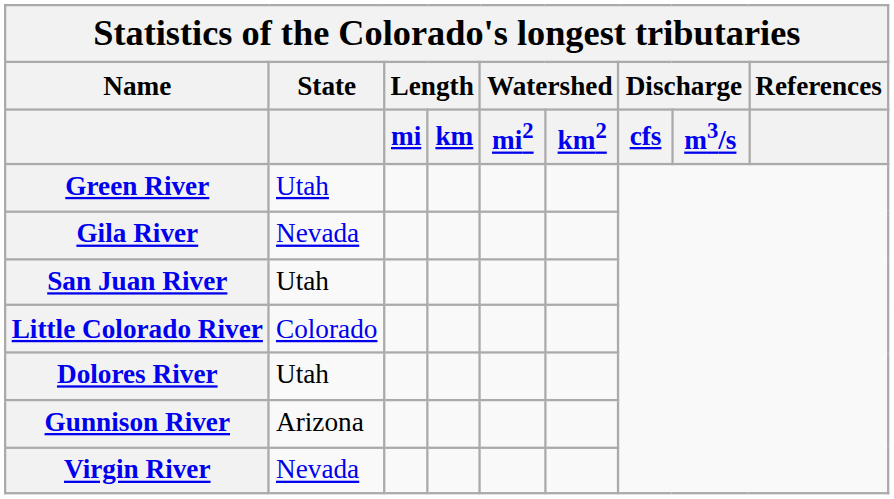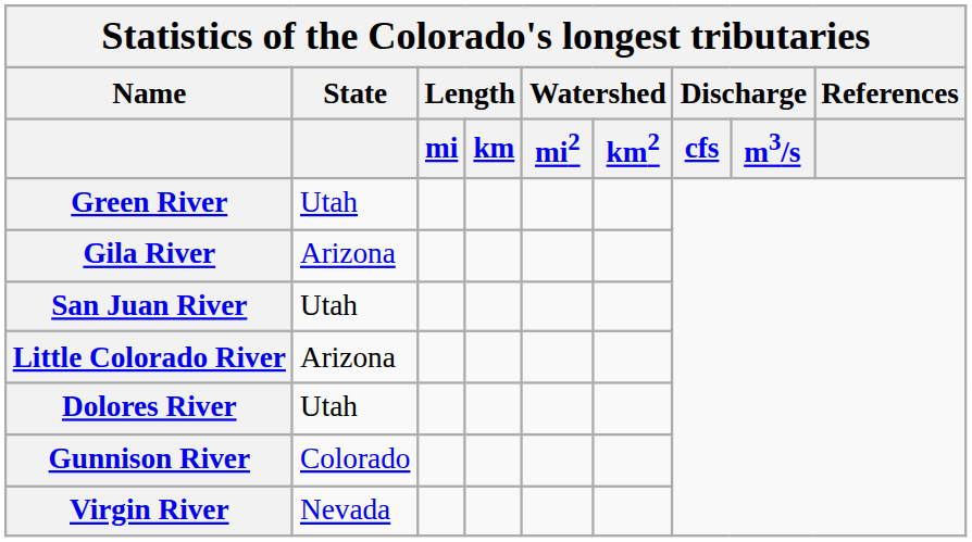Gila River | State: Nevada -> Arizona
Little Colorado River | State: Colorado -> Arizona
Gunnison River | State: Arizona -> Colorado
